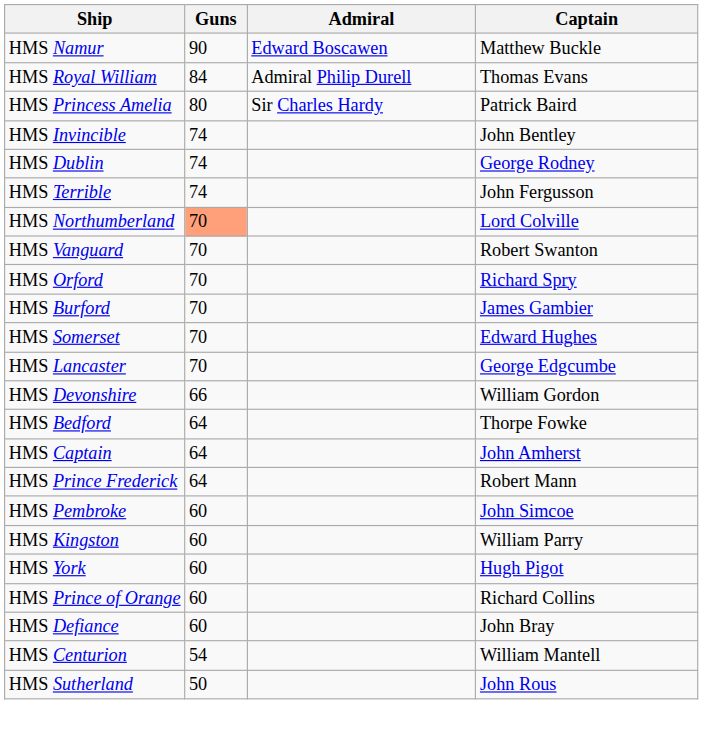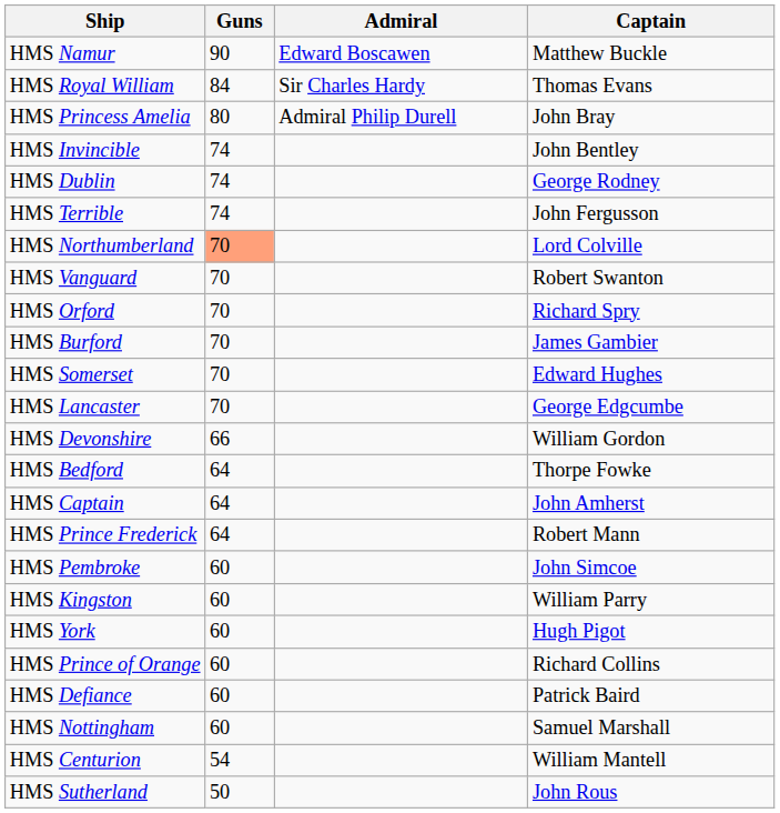HMS Royal William | Admiral: Admiral Philip Durell -> Sir Charles Hardy
HMS Princess Amelia | Admiral: Sir Charles Hardy -> Admiral Philip Durell
HMS Princess Amelia | Captain: Patrick Baird -> John Bray
HMS Defiance | Captain: John Bray -> Patrick Baird
+ row: HMS Nottingham | 60 | Samuel Marshall
